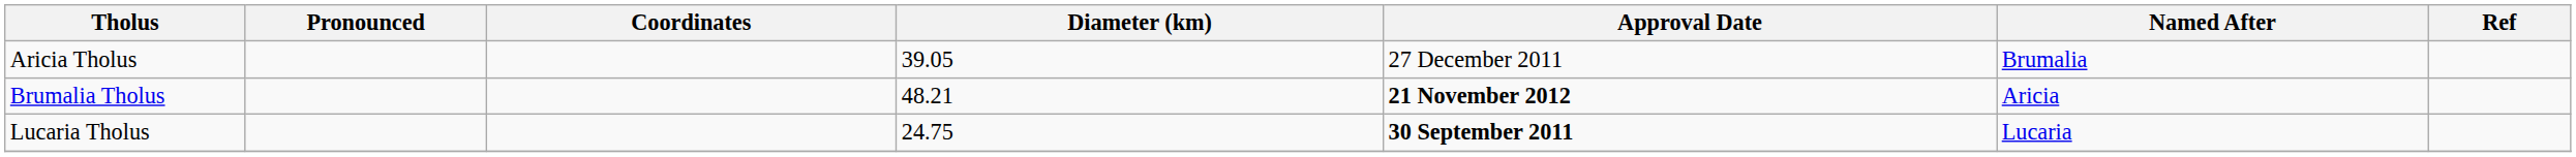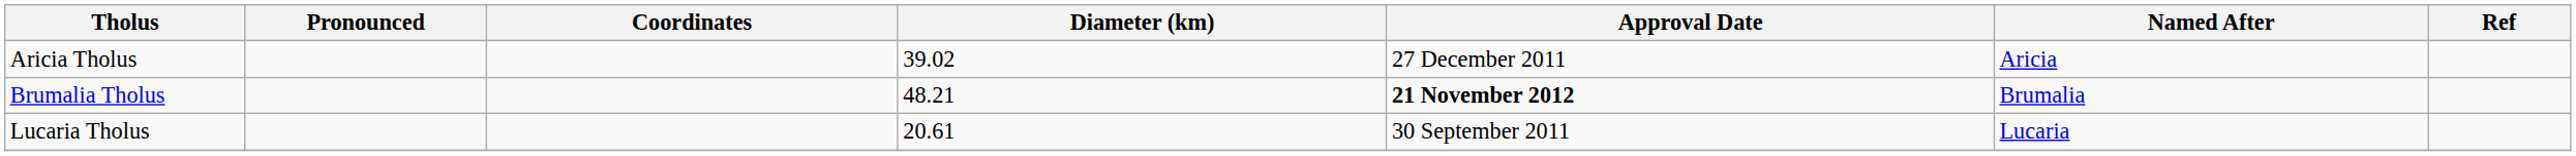Aricia Tholus | Diameter (km): 39.05 -> 39.02
Aricia Tholus | Named After: Brumalia -> Aricia
Brumalia Tholus | Named After: Aricia -> Brumalia
Lucaria Tholus | Diameter (km): 24.75 -> 20.61
Lucaria Tholus | Approval Date: bold -> normal
